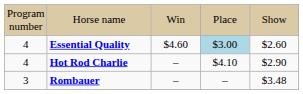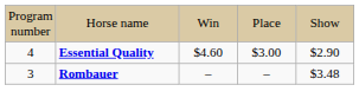Essential Quality | column 4: lightblue background -> no background
Essential Quality | column 5: $2.60 -> $2.90
- row: 4 | Hot Rod Charlie | – | $4.10 | $2.90
